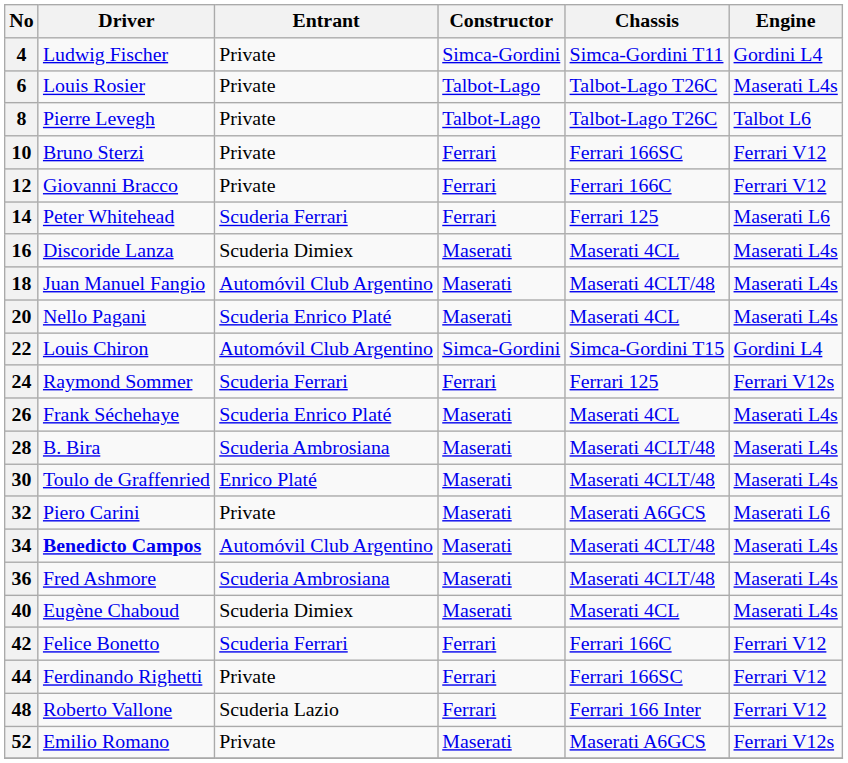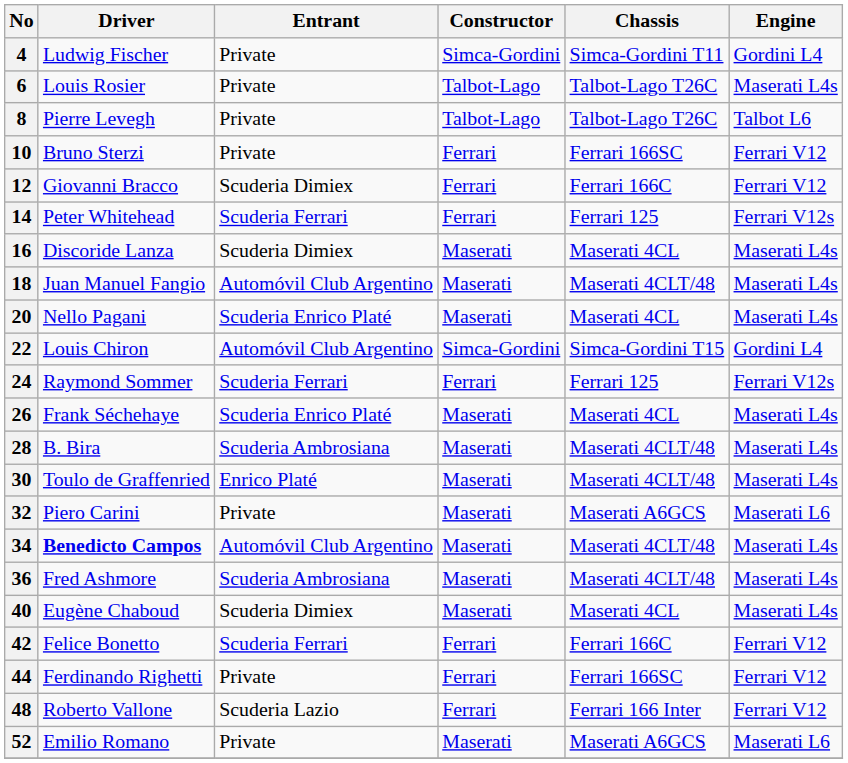12 | Entrant: Private -> Scuderia Dimiex
14 | Engine: Maserati L6 -> Ferrari V12s
52 | Engine: Ferrari V12s -> Maserati L6
